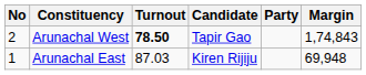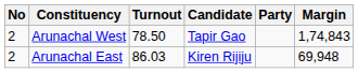Arunachal West | Turnout: bold -> normal
Arunachal East | No: 1 -> 2
Arunachal East | Turnout: 87.03 -> 86.03
